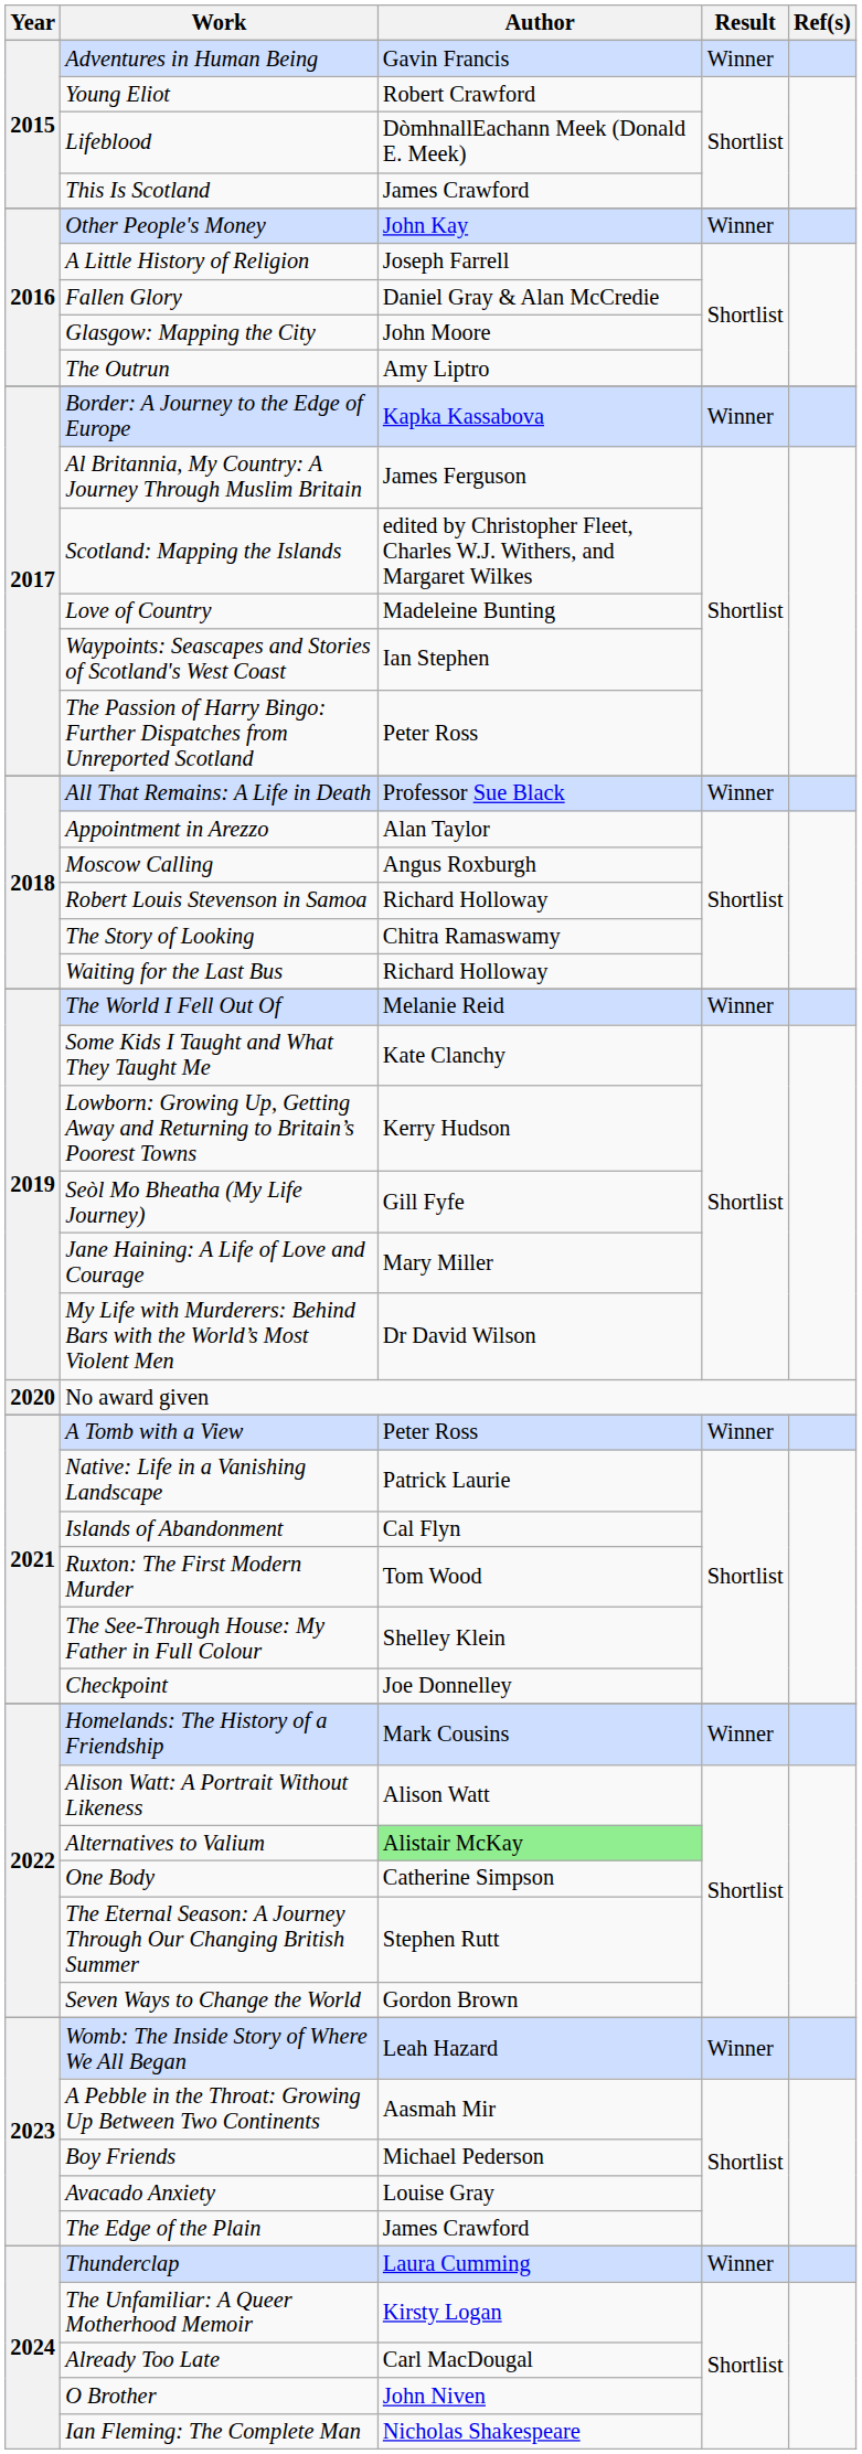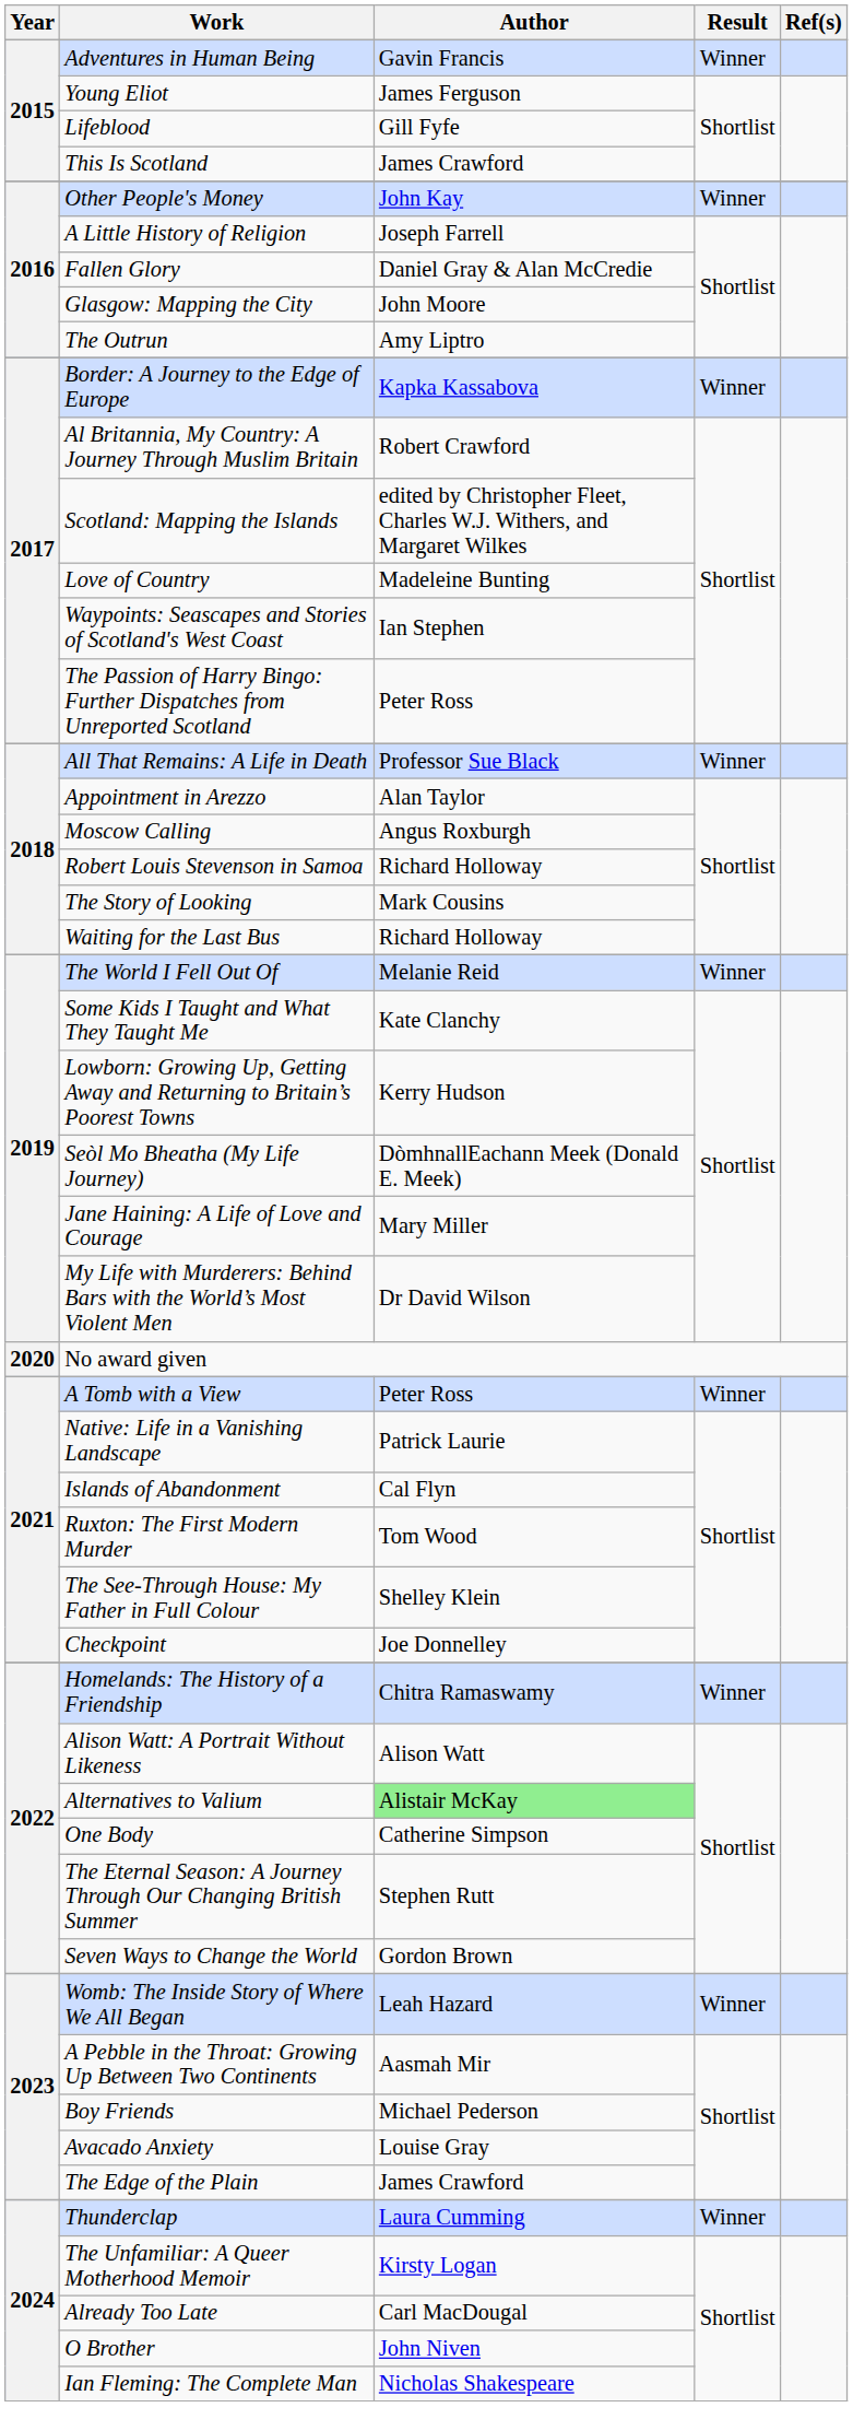Young Eliot | Author: Robert Crawford -> James Ferguson
Lifeblood | Author: DòmhnallEachann Meek (Donald E. Meek) -> Gill Fyfe
Al Britannia, My Country: A Journey Through Muslim Britain | Author: James Ferguson -> Robert Crawford
The Story of Looking | Author: Chitra Ramaswamy -> Mark Cousins
Seòl Mo Bheatha (My Life Journey) | Author: Gill Fyfe -> DòmhnallEachann Meek (Donald E. Meek)
Homelands: The History of a Friendship | Author: Mark Cousins -> Chitra Ramaswamy
